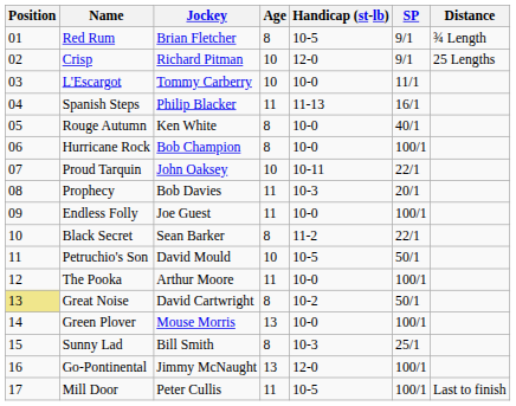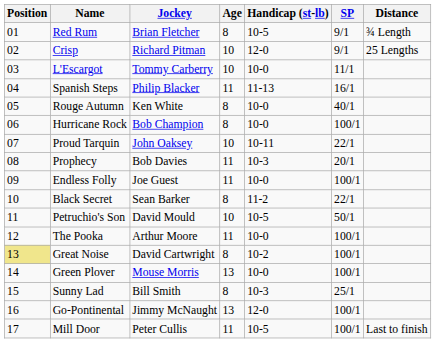Great Noise | SP: 50/1 -> 100/1
